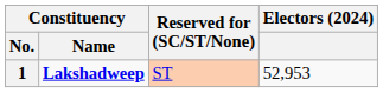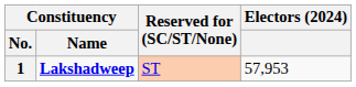1 | Electors (2024): 52,953 -> 57,953
